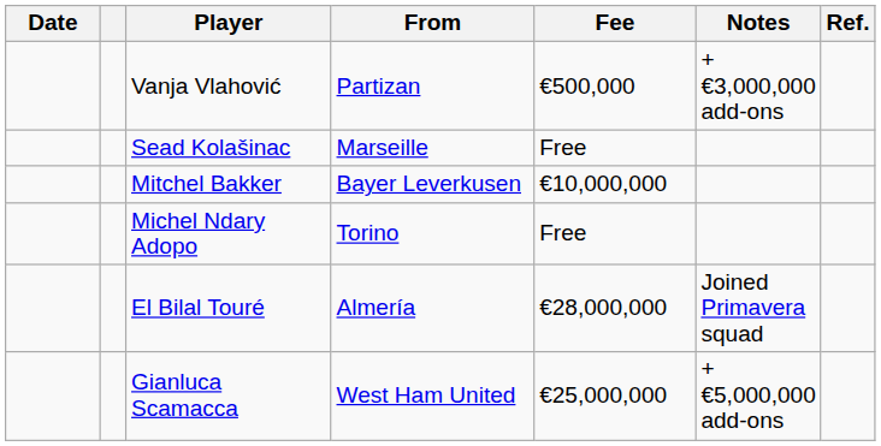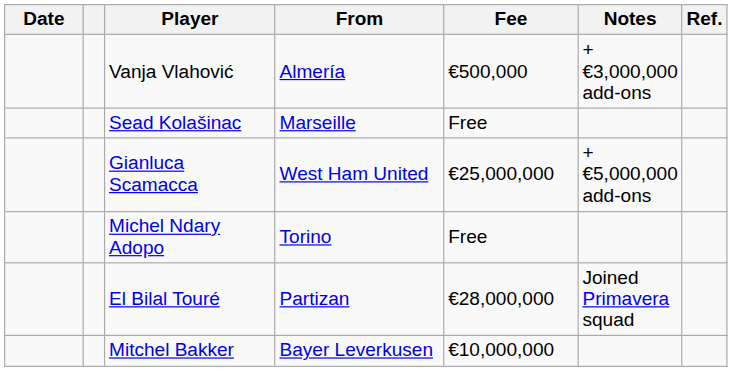Vanja Vlahović | From: Partizan -> Almería
rows swapped: Mitchel Bakker <-> Gianluca Scamacca
El Bilal Touré | From: Almería -> Partizan
